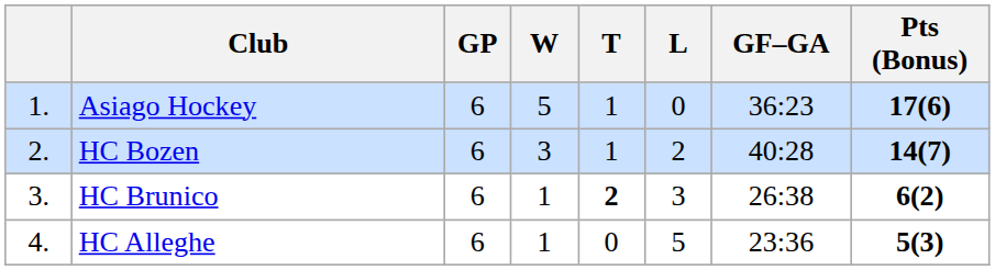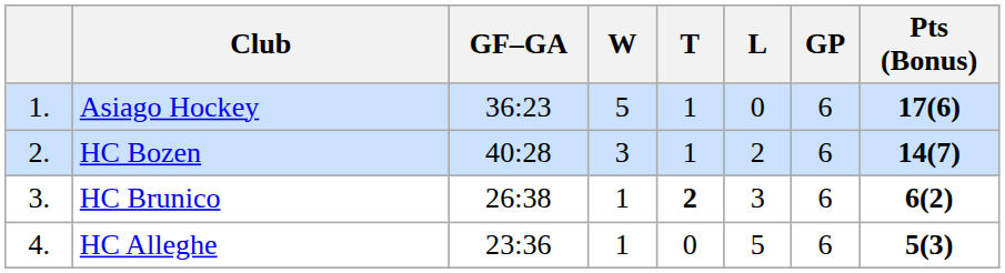columns swapped: GP <-> GF–GA
